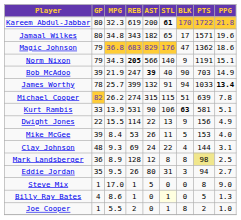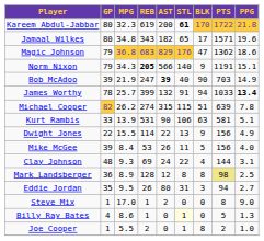Kurt Rambis | BLK: bold -> normal
Mike McGee | PTS: 153 -> 156
Steve Mix | AST: 5 -> 2
